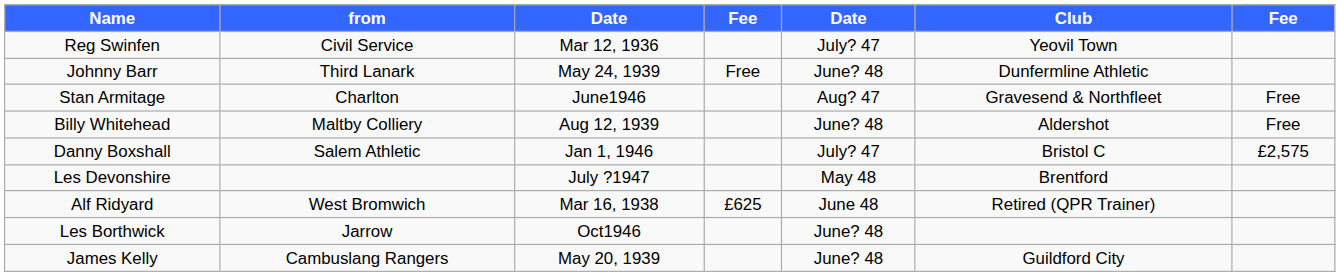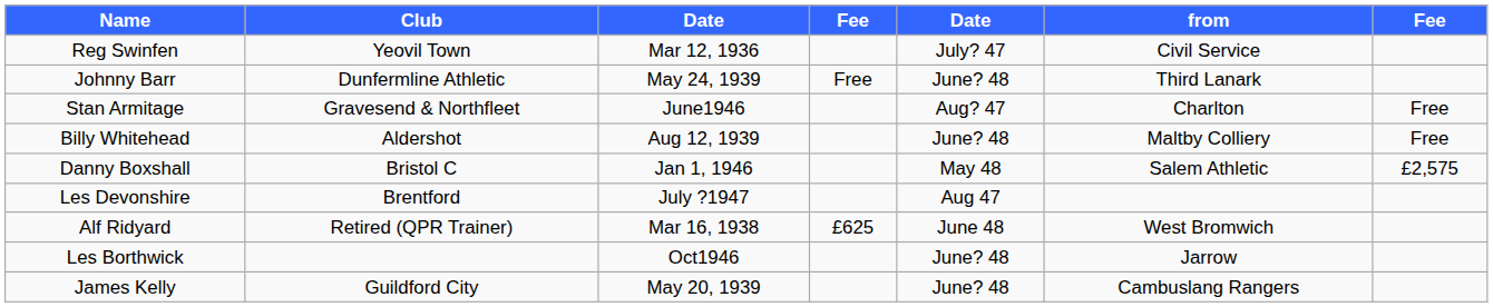columns swapped: from <-> Club
Danny Boxshall | column 5: July? 47 -> May 48
Les Devonshire | column 5: May 48 -> Aug 47
